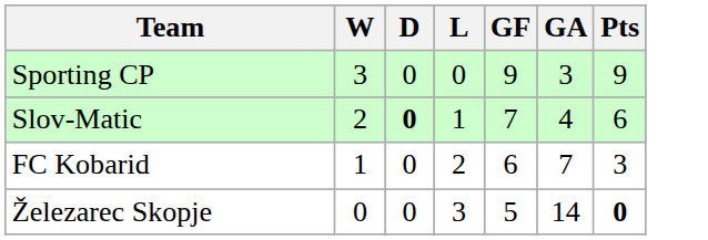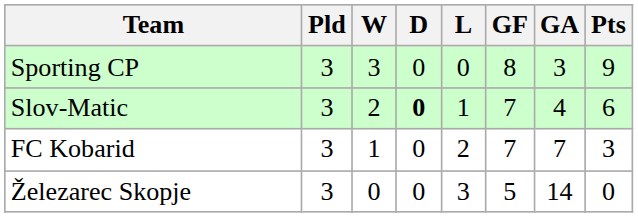+ column: Pld | 3 | 3 | 3 | 3
Sporting CP | GF: 9 -> 8
FC Kobarid | GF: 6 -> 7
Železarec Skopje | Pts: bold -> normal
